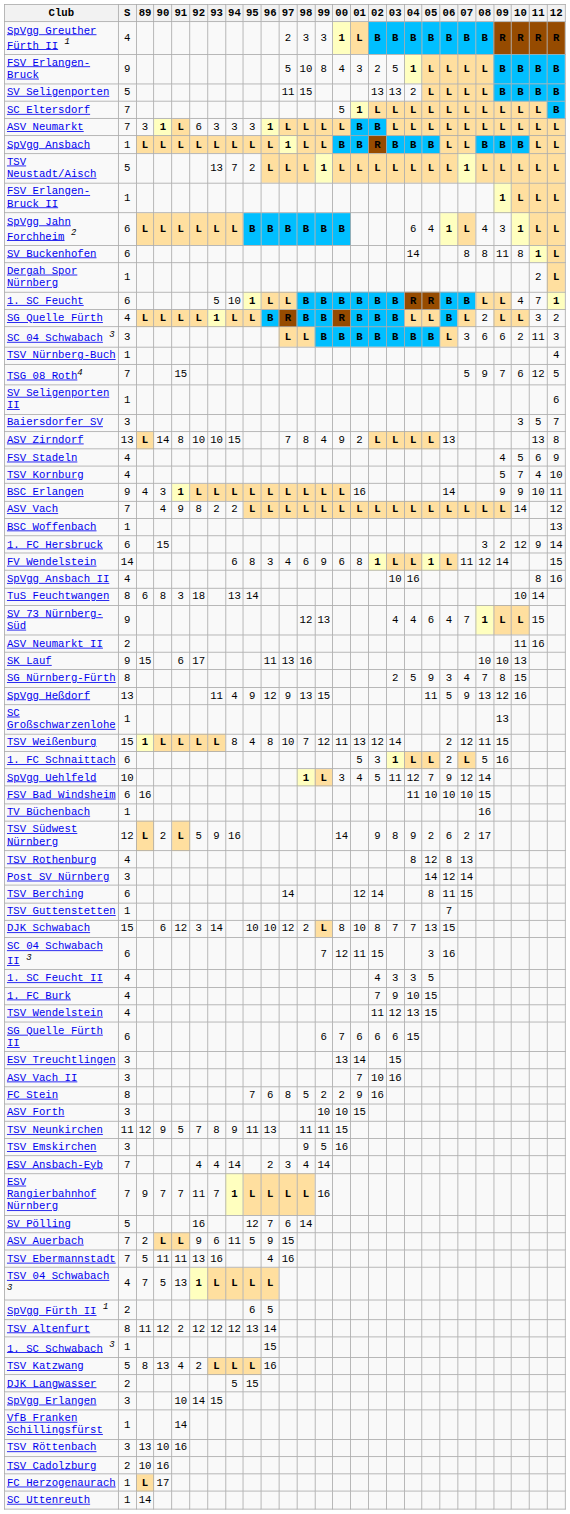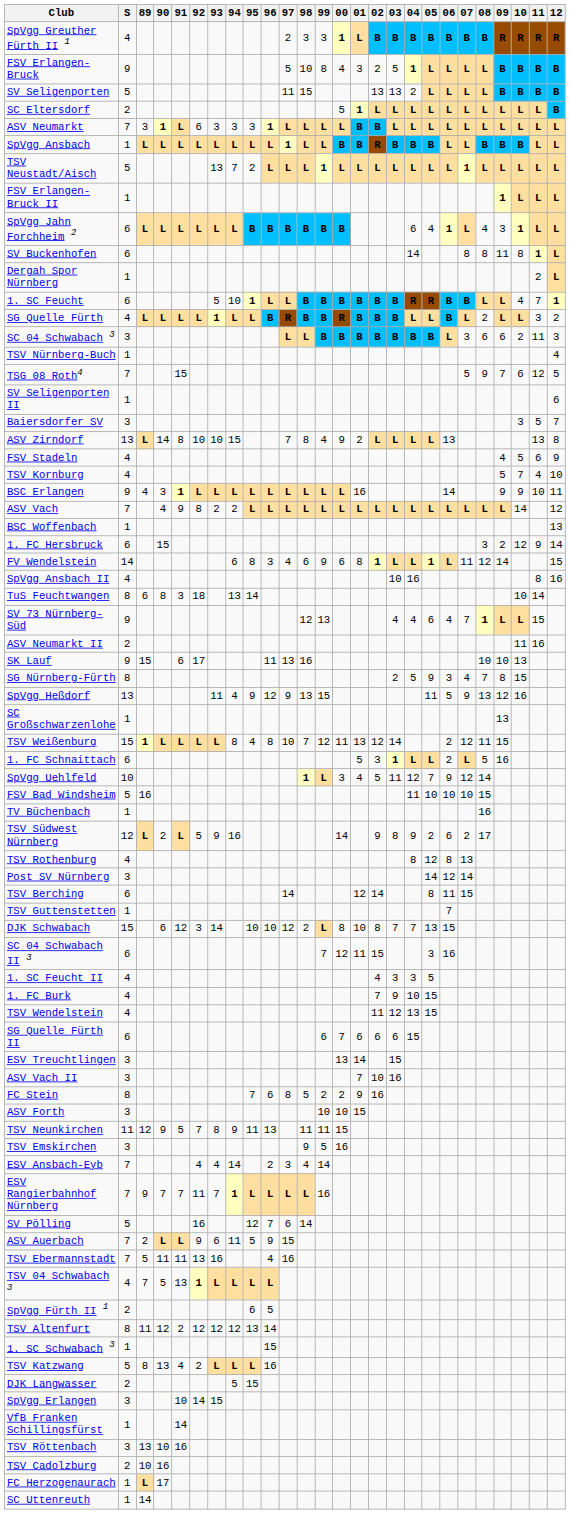SC Eltersdorf | S: 7 -> 2
FSV Bad Windsheim | S: 6 -> 5
